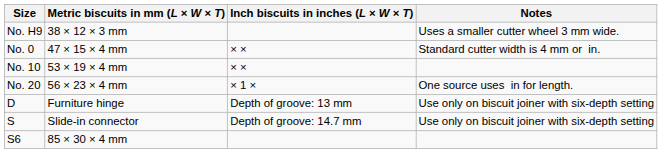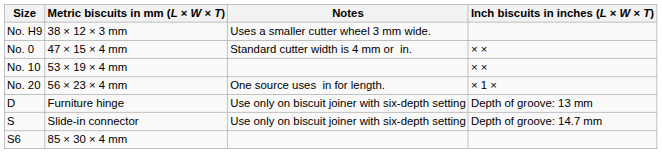columns swapped: Inch biscuits in inches (L × W × T) <-> Notes
